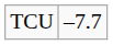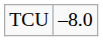TCU | column 2: –7.7 -> –8.0
